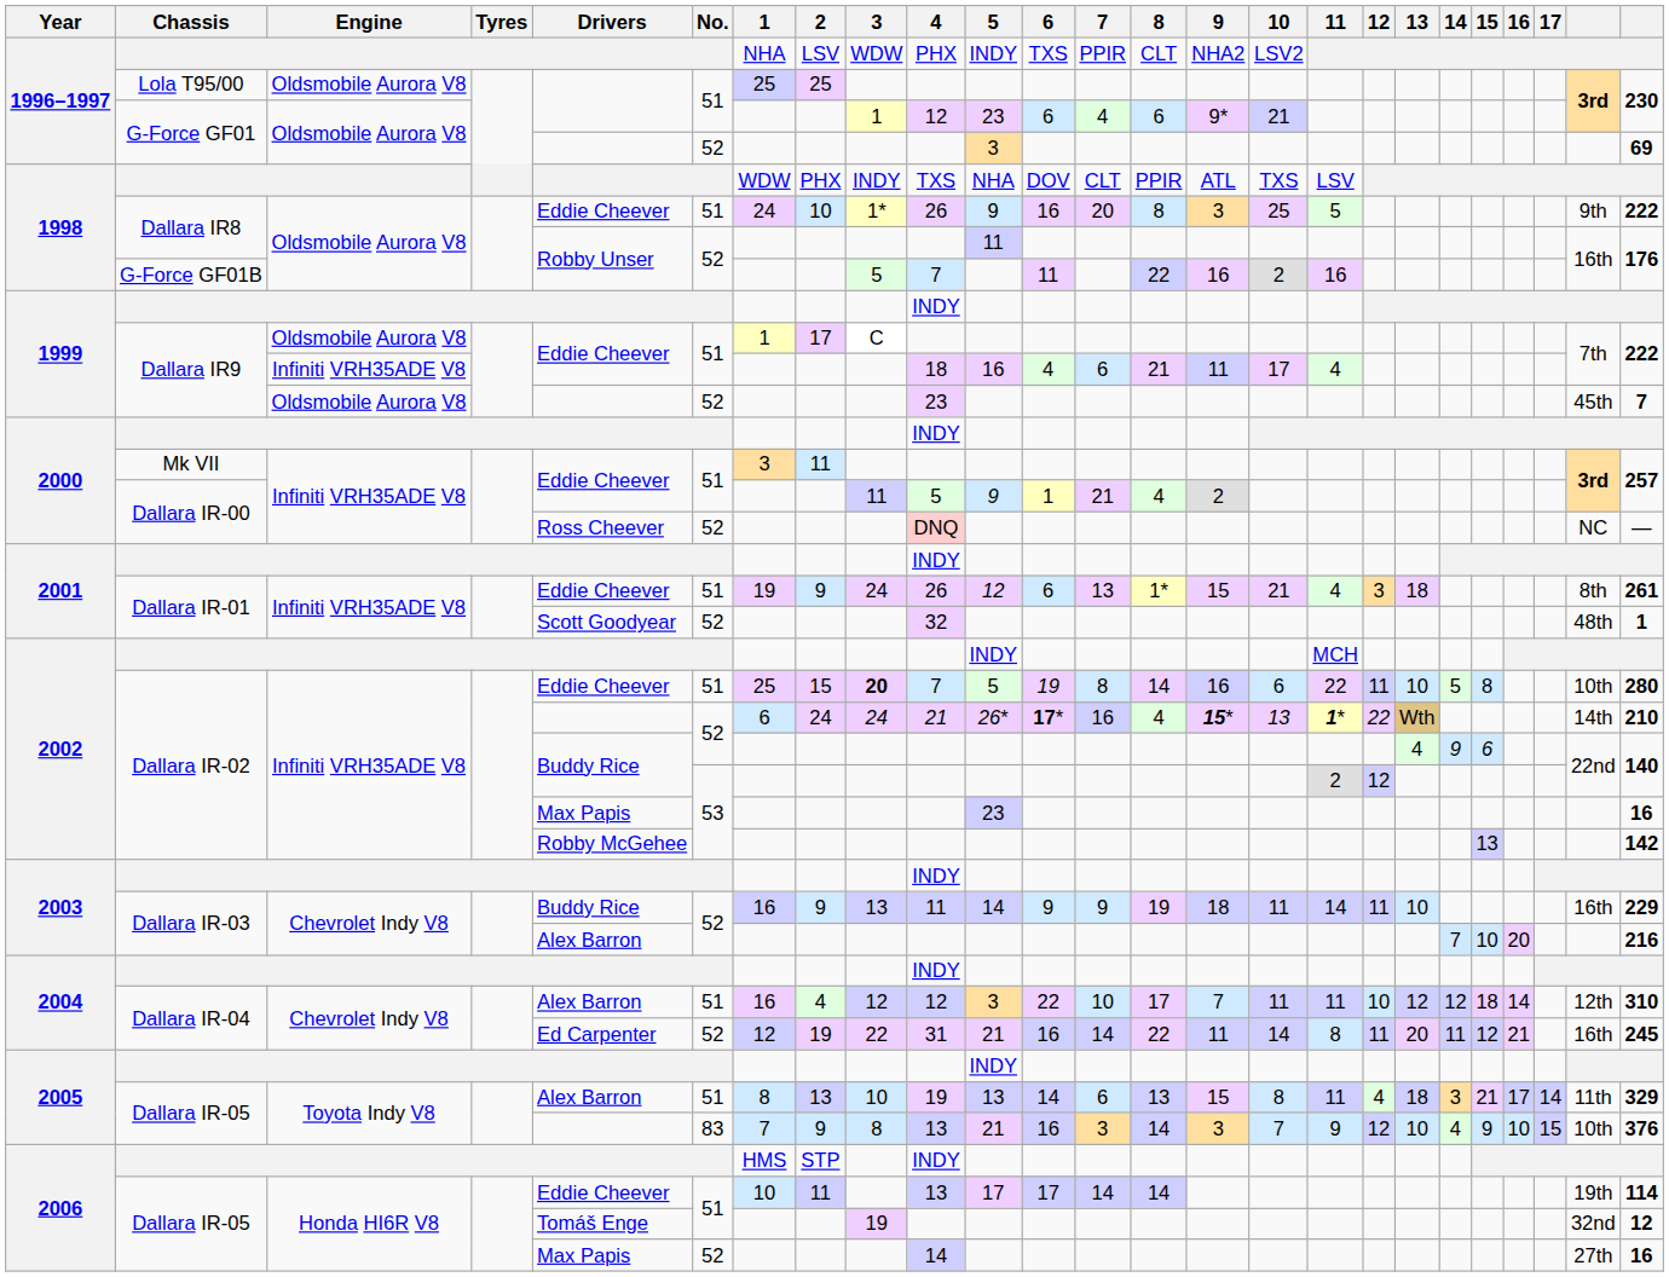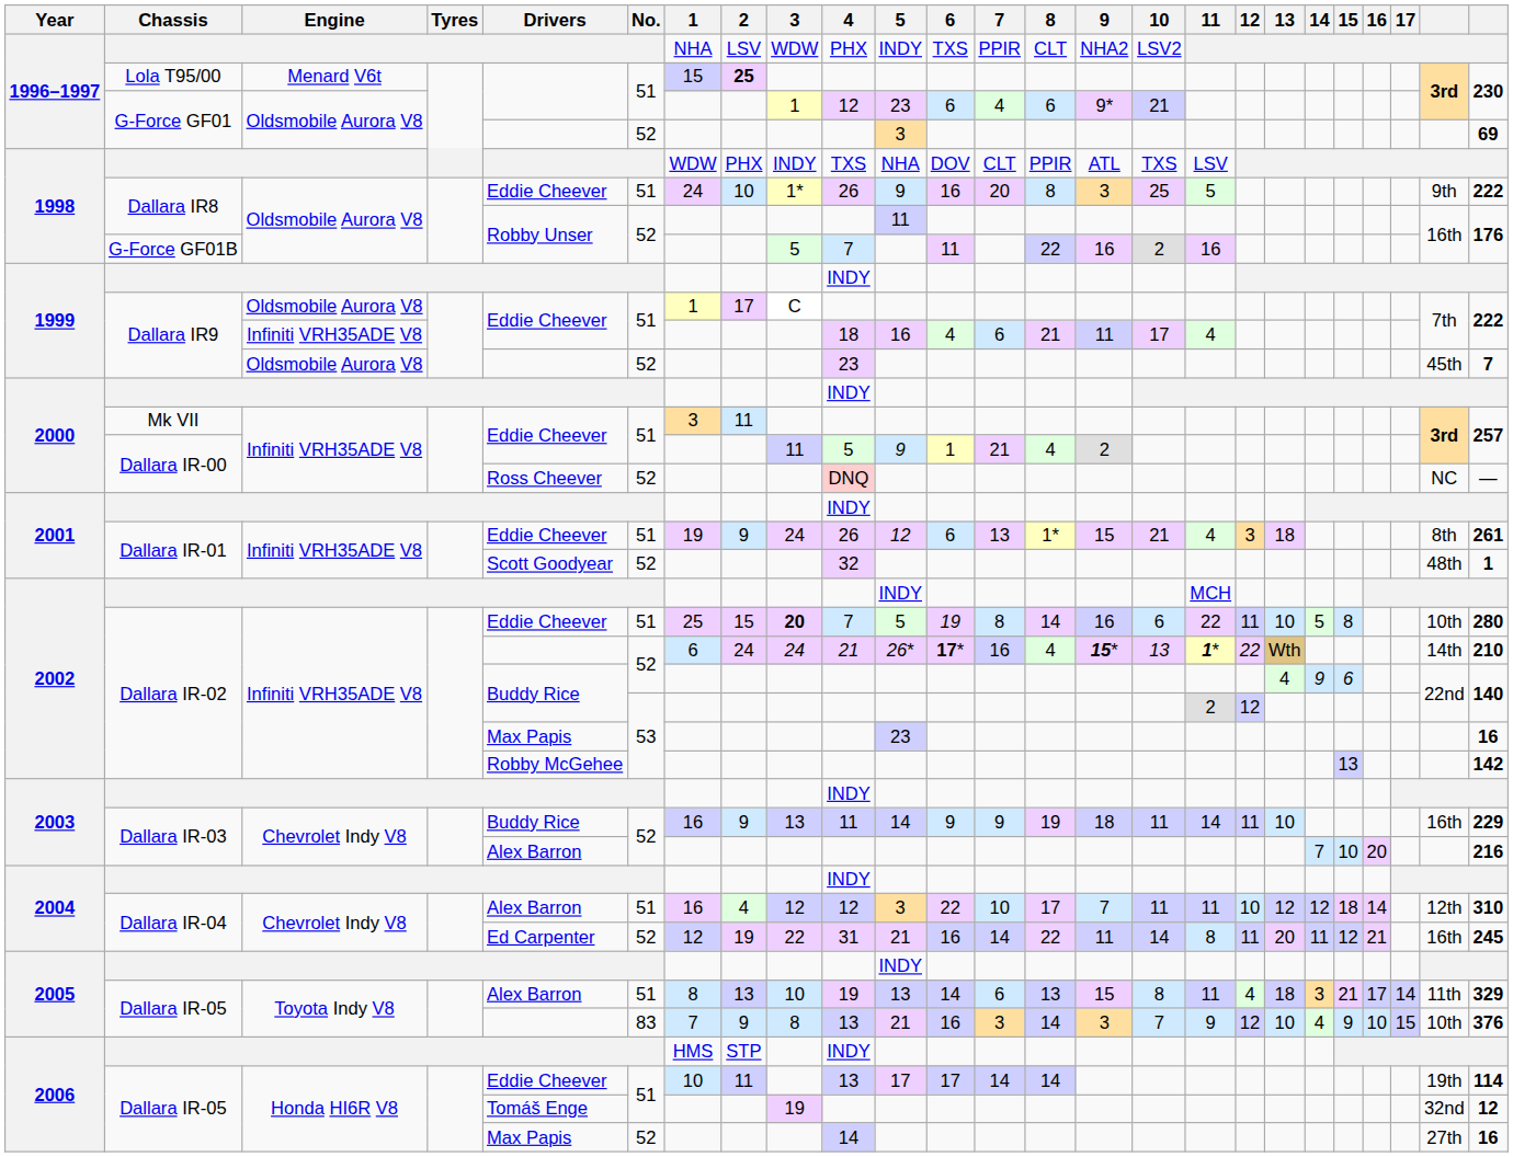Lola T95/00 | Engine: Oldsmobile Aurora V8 -> Menard V6t
Lola T95/00 | 1: 25 -> 15
Lola T95/00 | 2: normal -> bold
